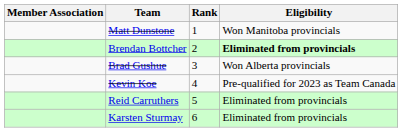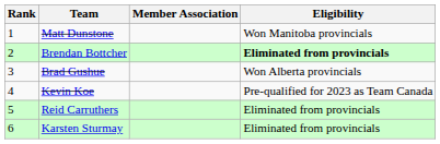columns swapped: Rank <-> Member Association
